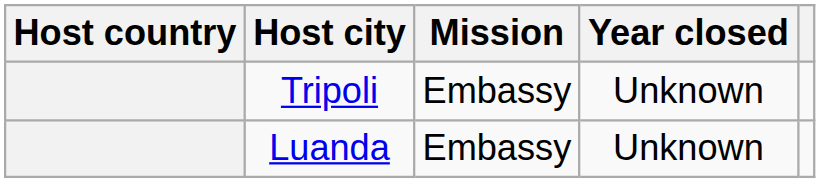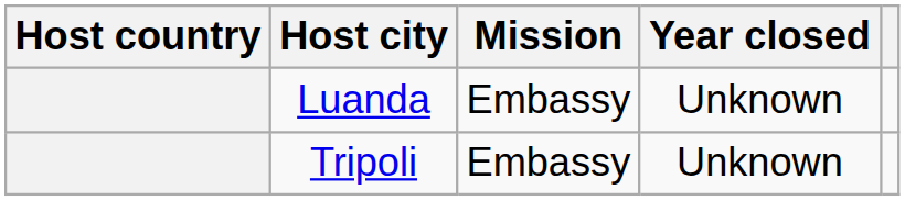rows swapped: Luanda <-> Tripoli
